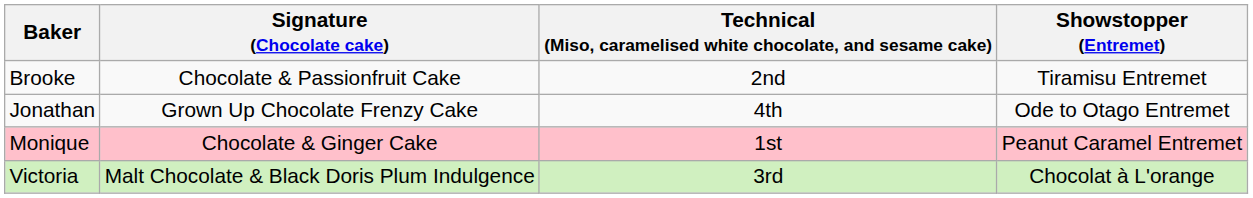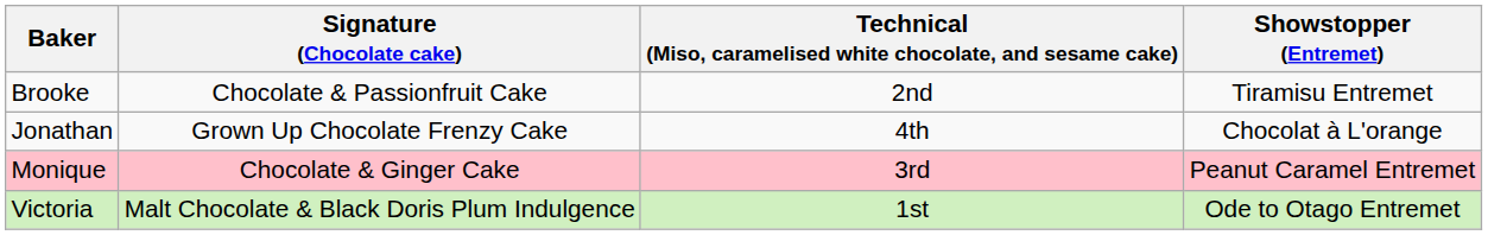Jonathan | Showstopper (Entremet): Ode to Otago Entremet -> Chocolat à L'orange
Monique | column 3: 1st -> 3rd
Victoria | column 3: 3rd -> 1st
Victoria | Showstopper (Entremet): Chocolat à L'orange -> Ode to Otago Entremet
